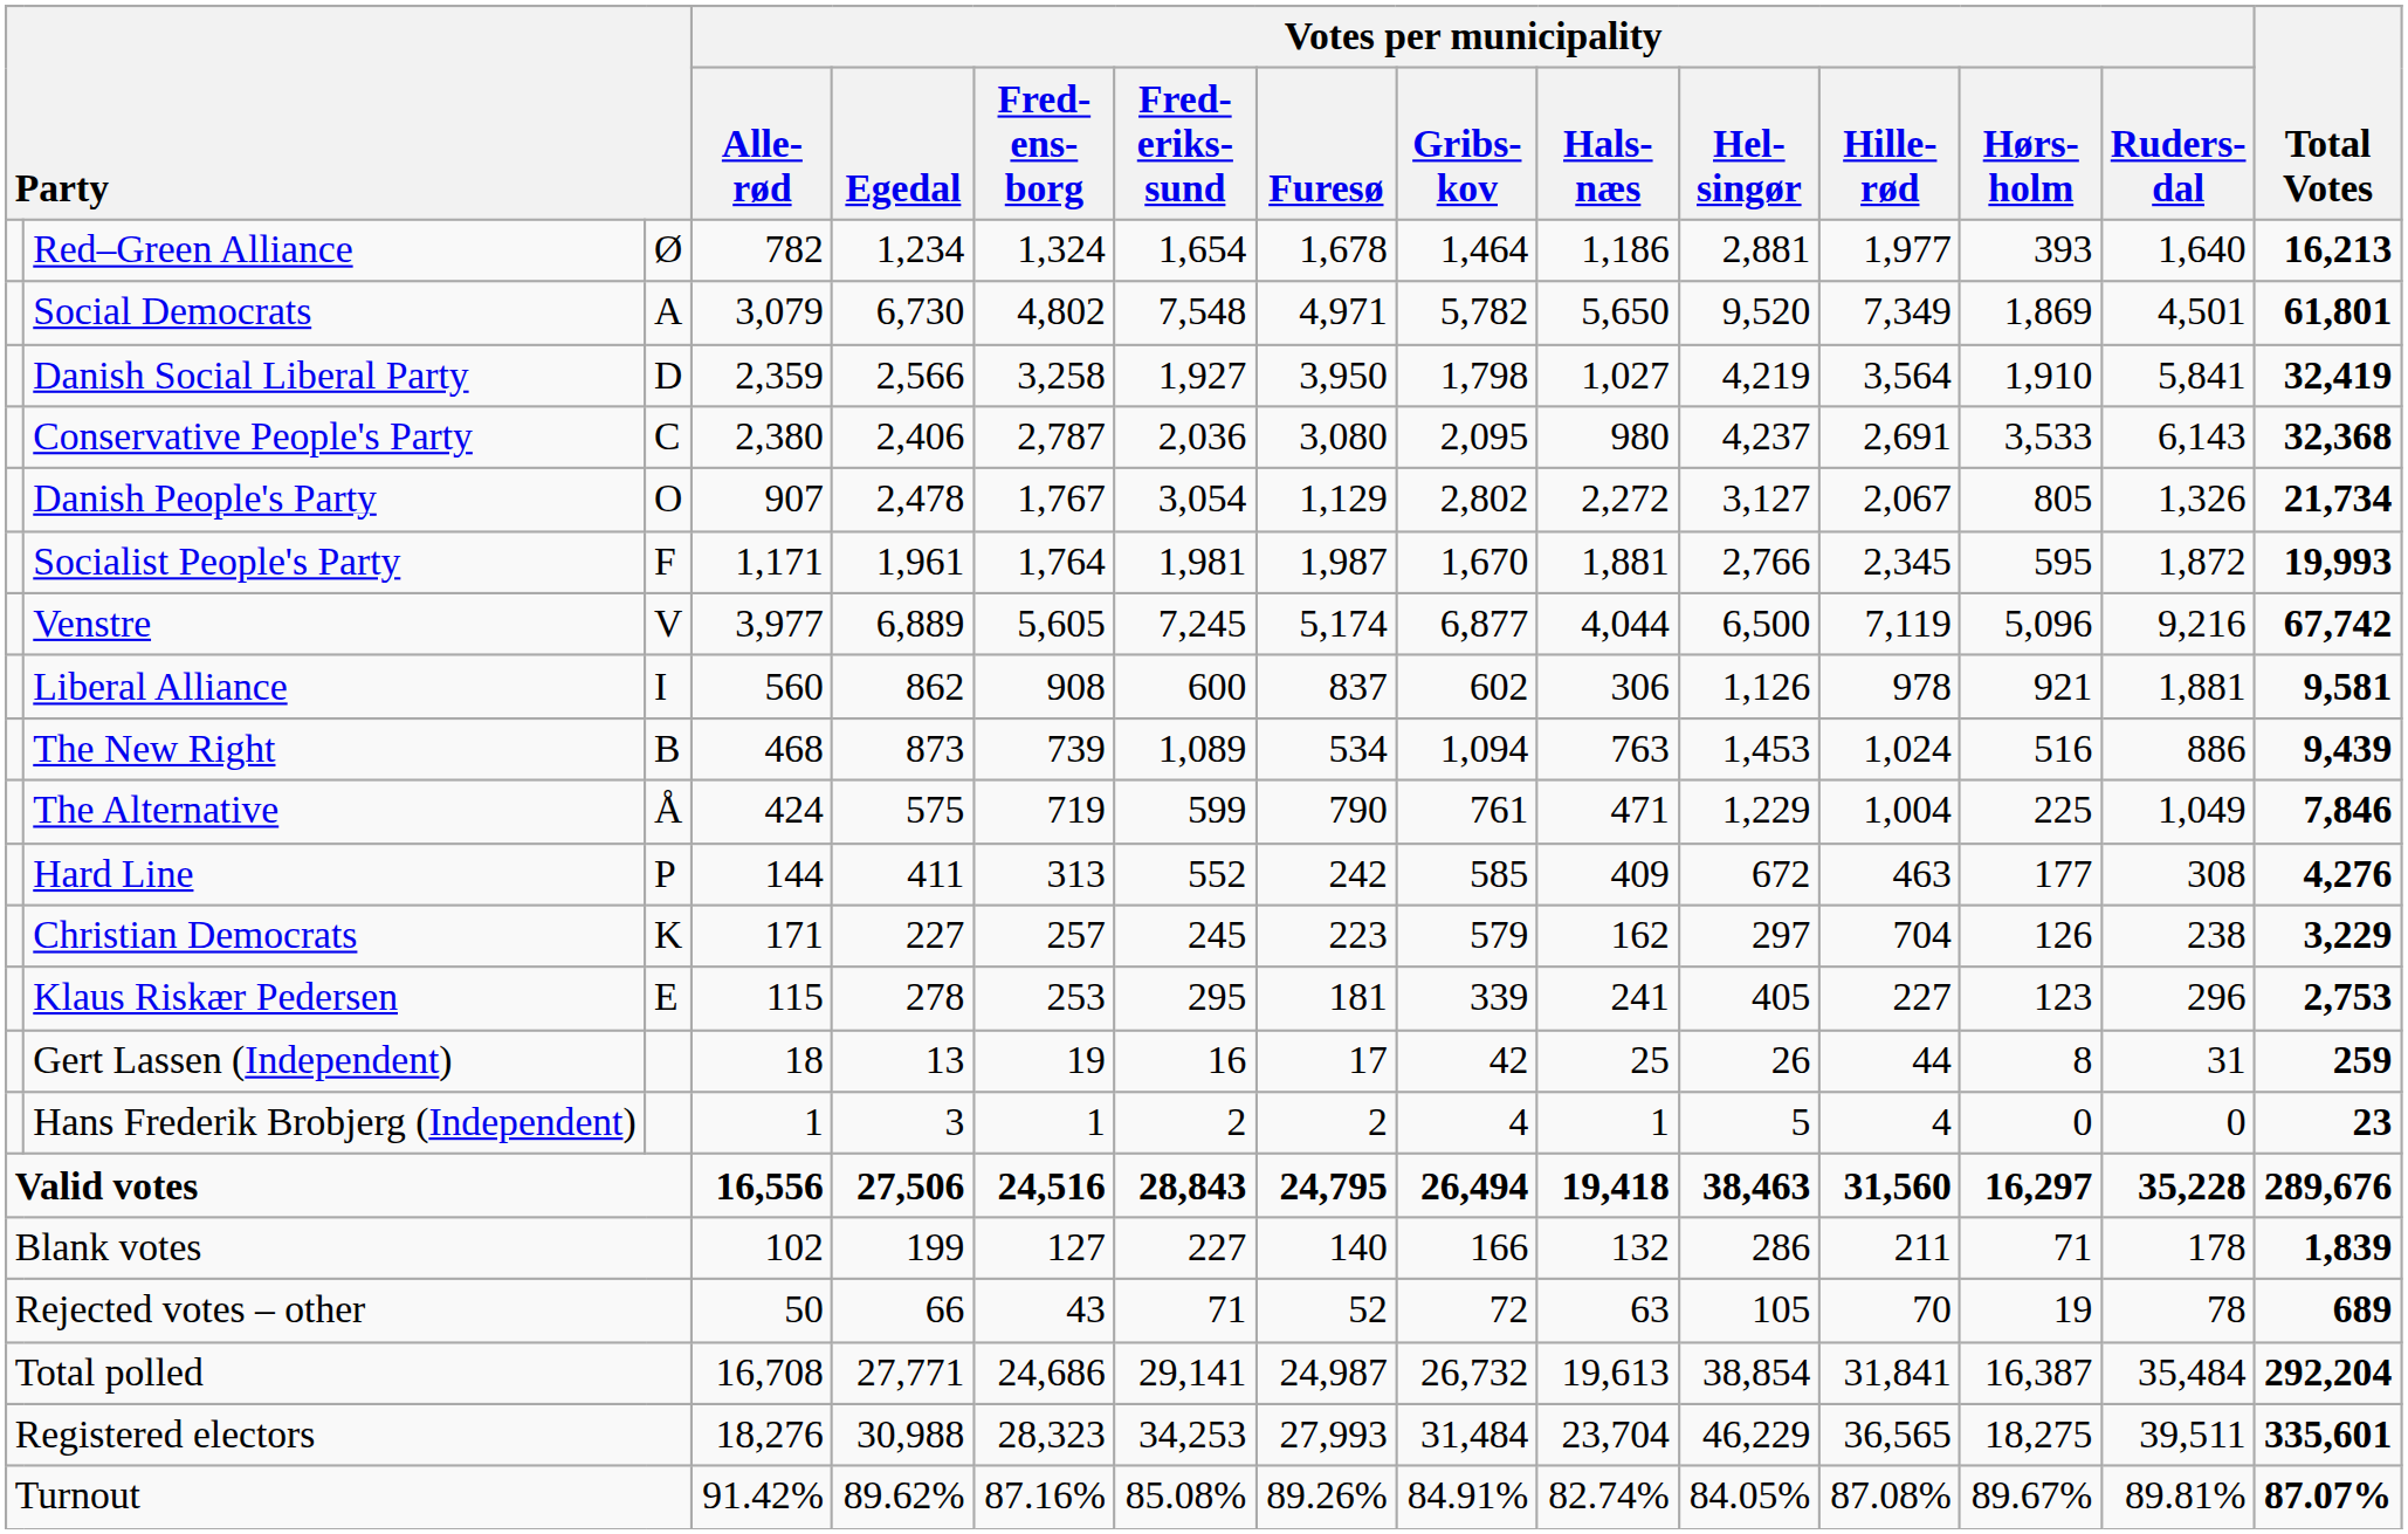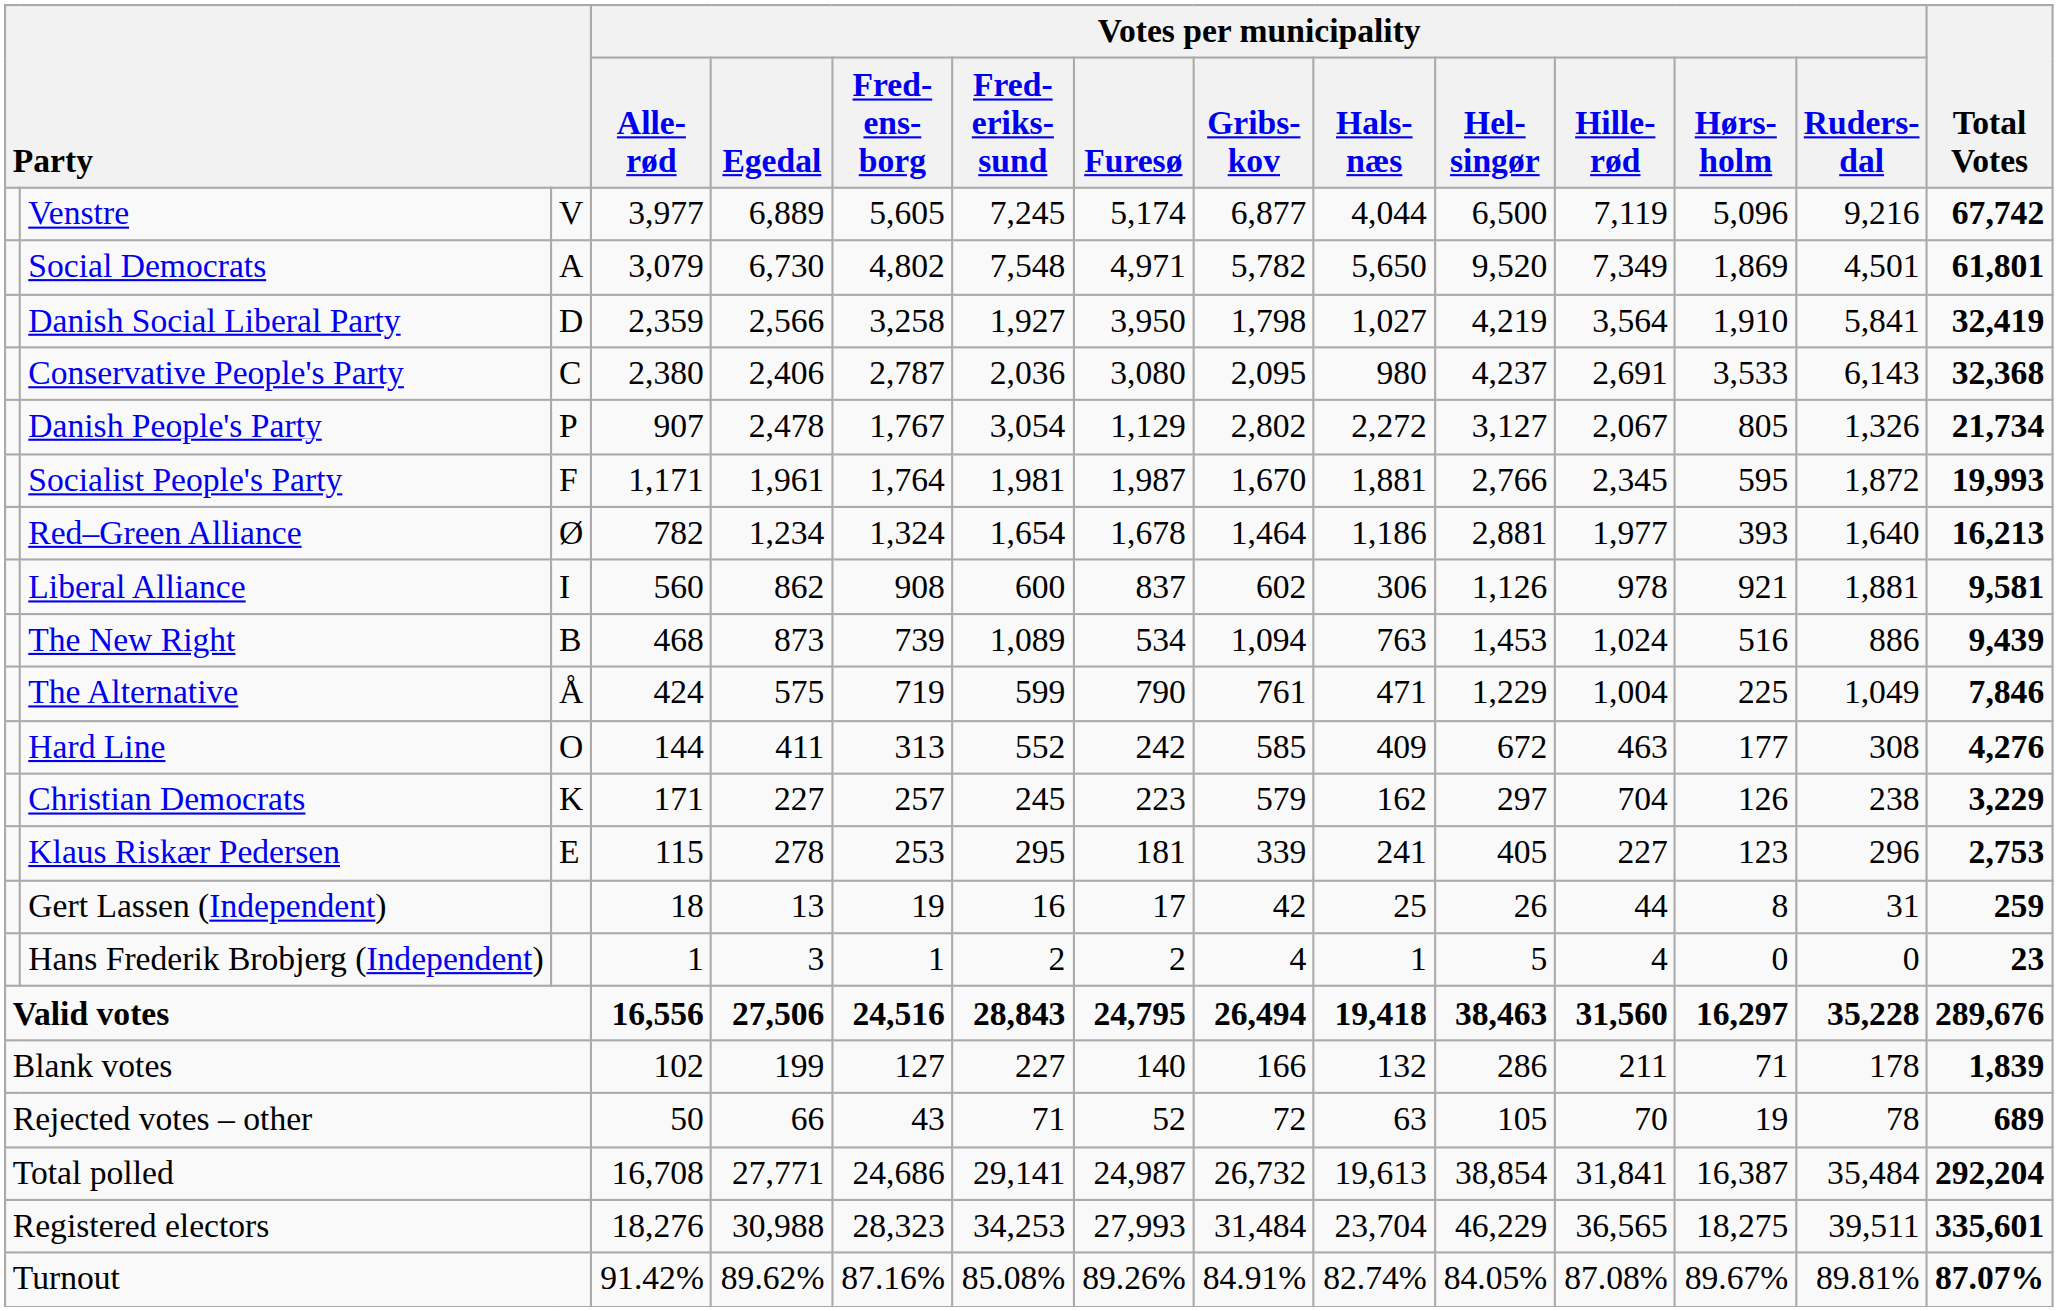rows swapped: Venstre <-> Red–Green Alliance
Danish People's Party | column 3: O -> P
Hard Line | column 3: P -> O
